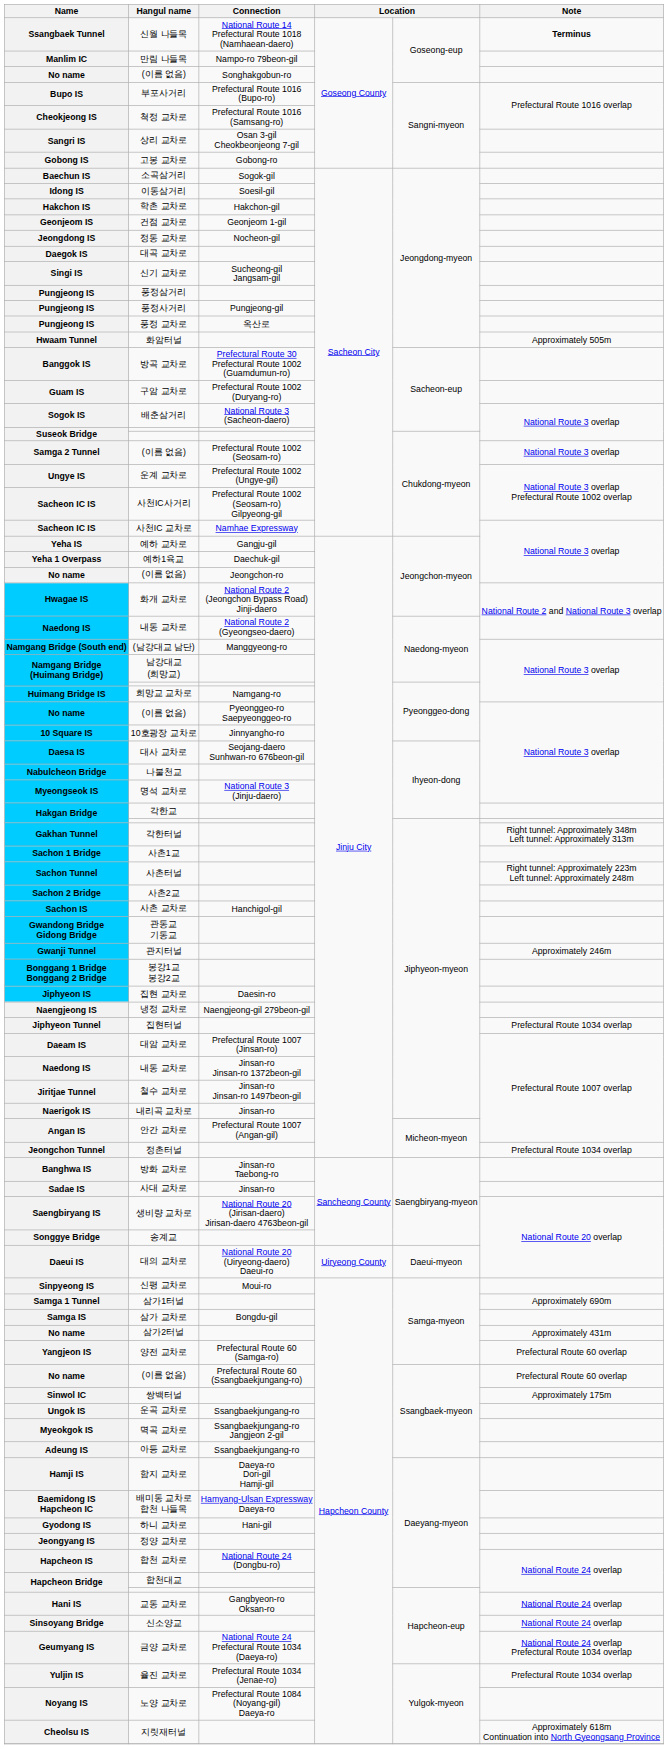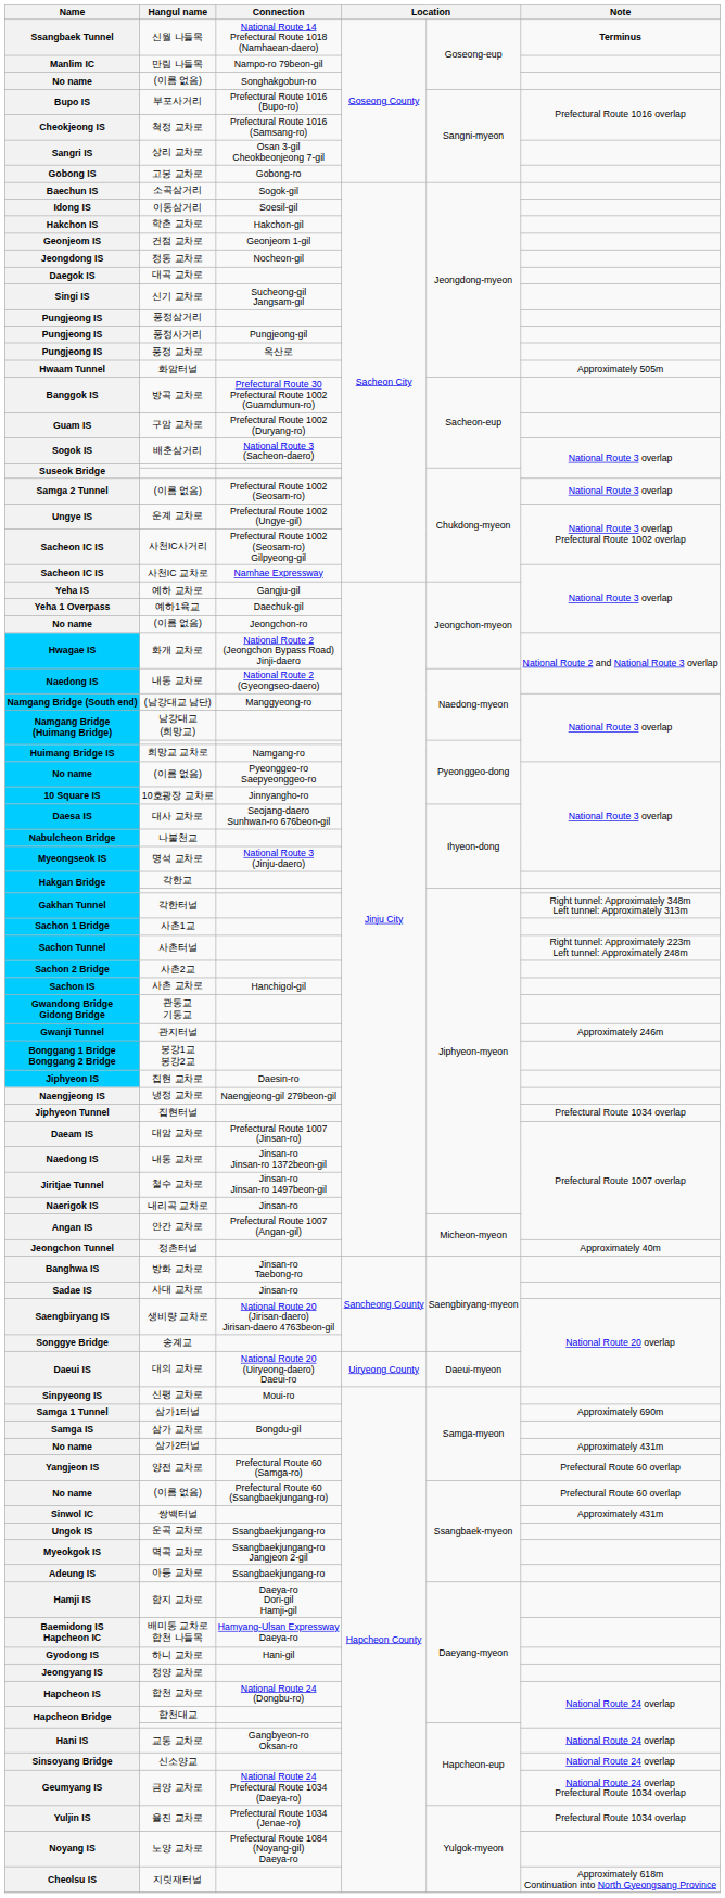정촌터널 | Note: Prefectural Route 1034 overlap -> Approximately 40m
쌍백터널 | Note: Approximately 175m -> Approximately 431m
